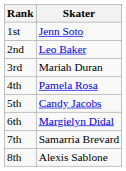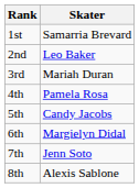1st | Skater: Jenn Soto -> Samarria Brevard
7th | Skater: Samarria Brevard -> Jenn Soto
